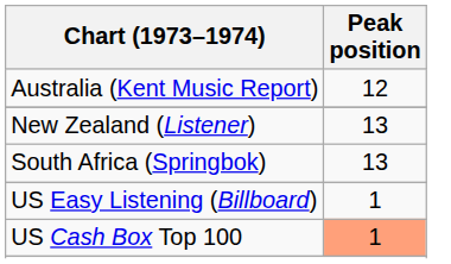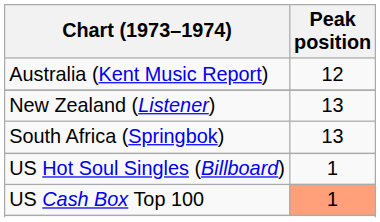- row: US Easy Listening (Billboard) | 1
+ row: US Hot Soul Singles (Billboard) | 1
